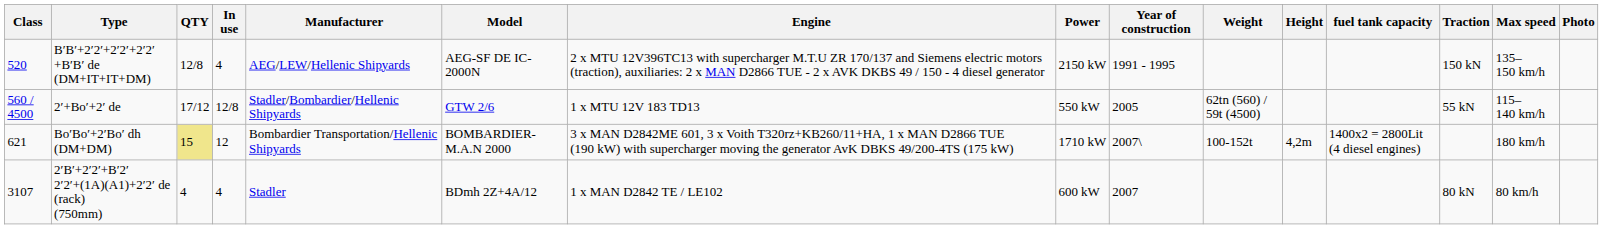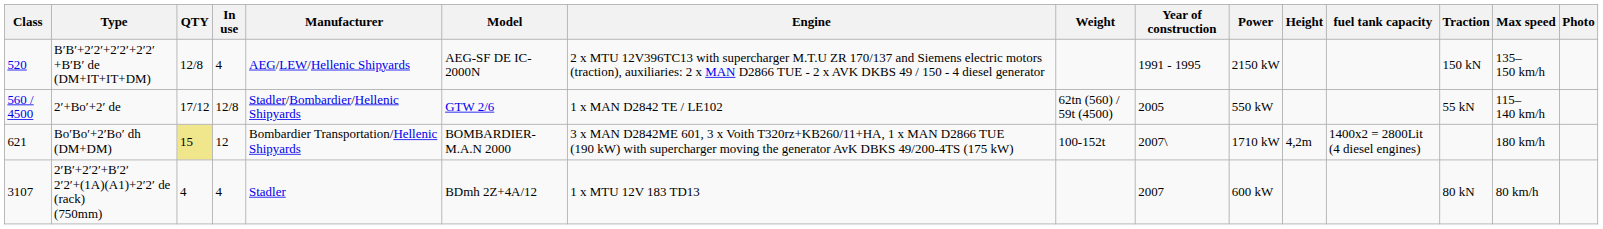columns swapped: Power <-> Weight
2′+Bo′+2′ de | Engine: 1 x MTU 12V 183 TD13 -> 1 x MAN D2842 TE / LE102
2′Β′+2′2′+Β′2′ 2′2′+(1A)(A1)+2′2′ de (rack) (750mm) | Engine: 1 x MAN D2842 TE / LE102 -> 1 x MTU 12V 183 TD13
